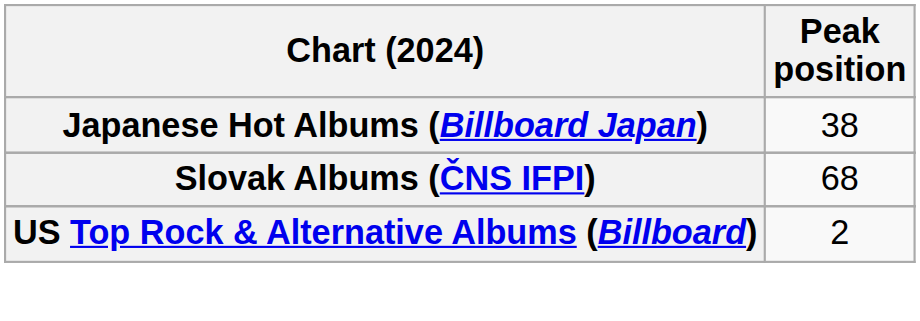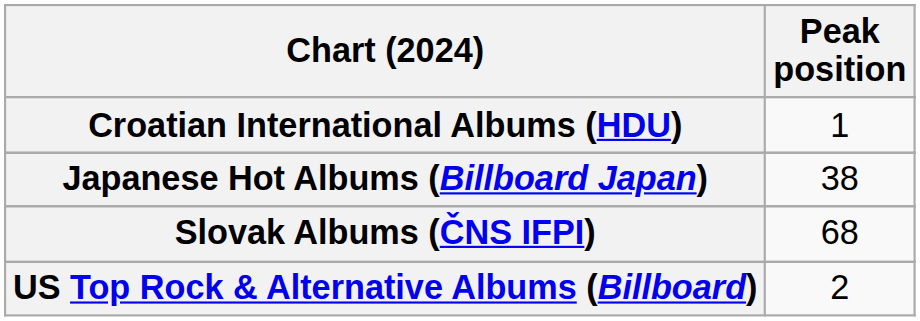+ row: Croatian International Albums (HDU) | 1
